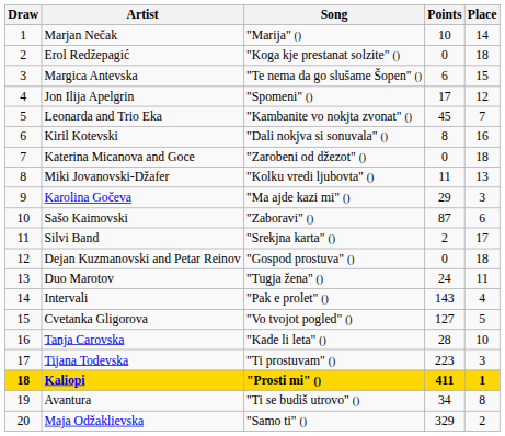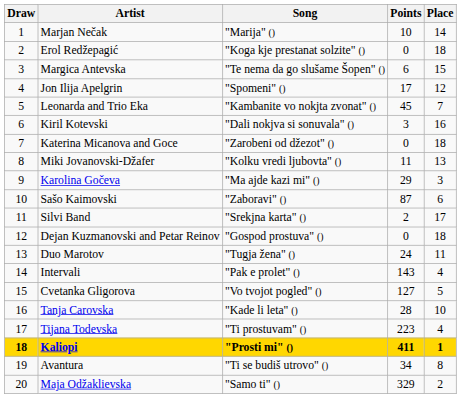Kiril Kotevski | Points: 8 -> 3
Tijana Todevska | Place: 3 -> 4
